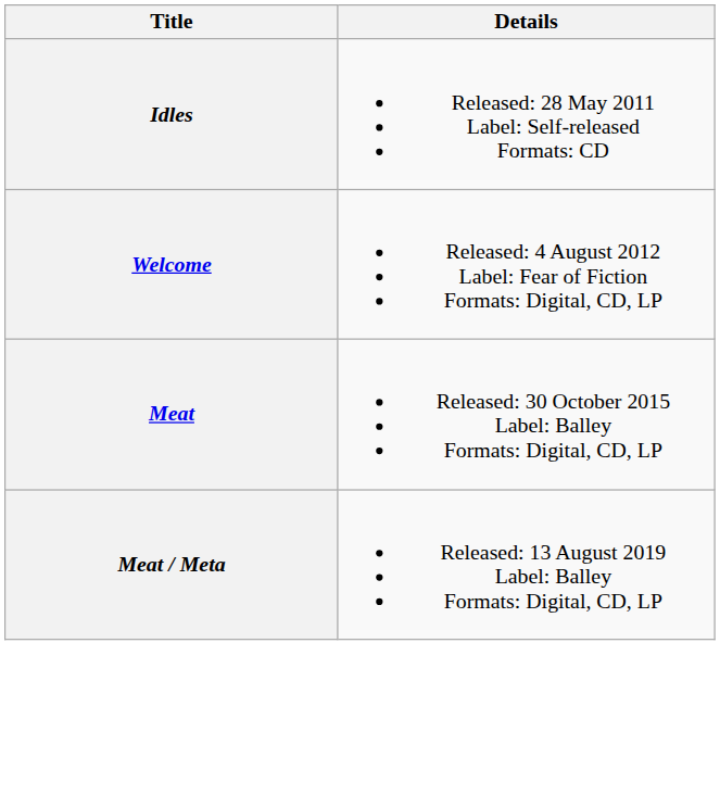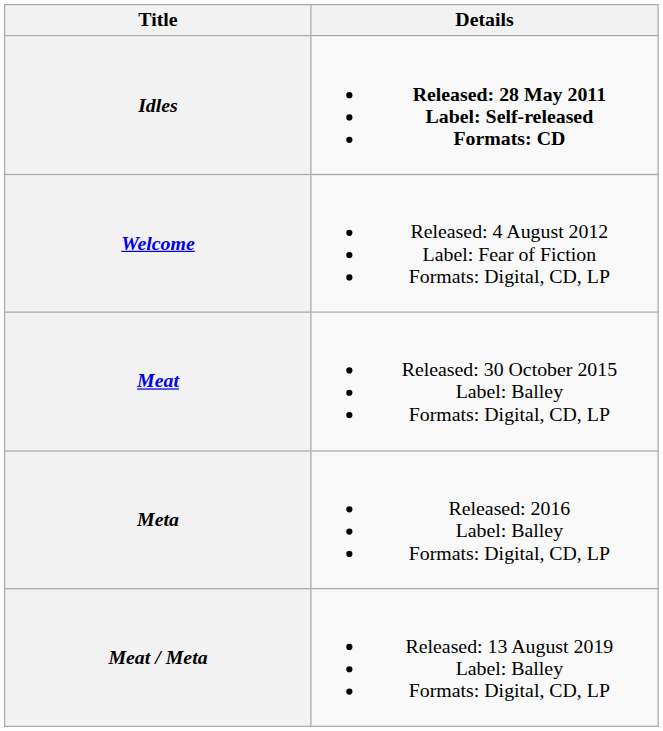Idles | Details: normal -> bold
+ row: Meta | Released: 2016 Label: Balley Formats: Digital, CD, LP
